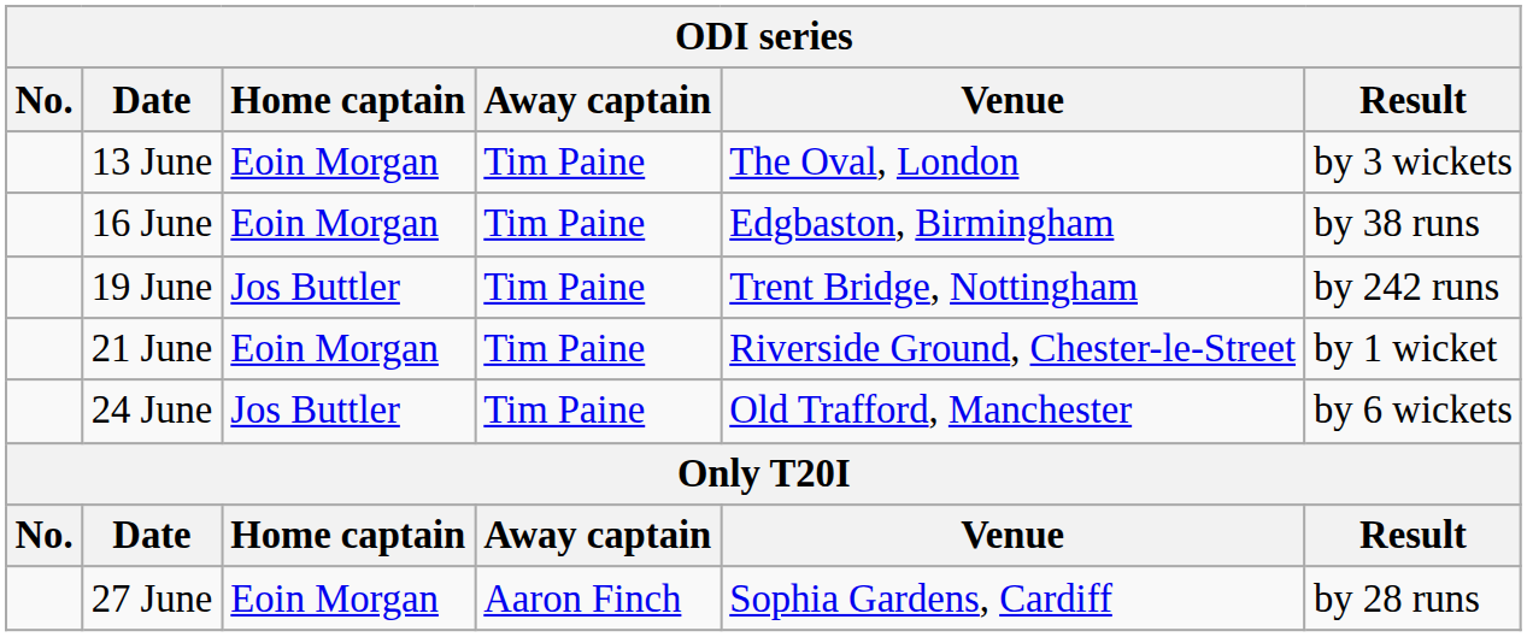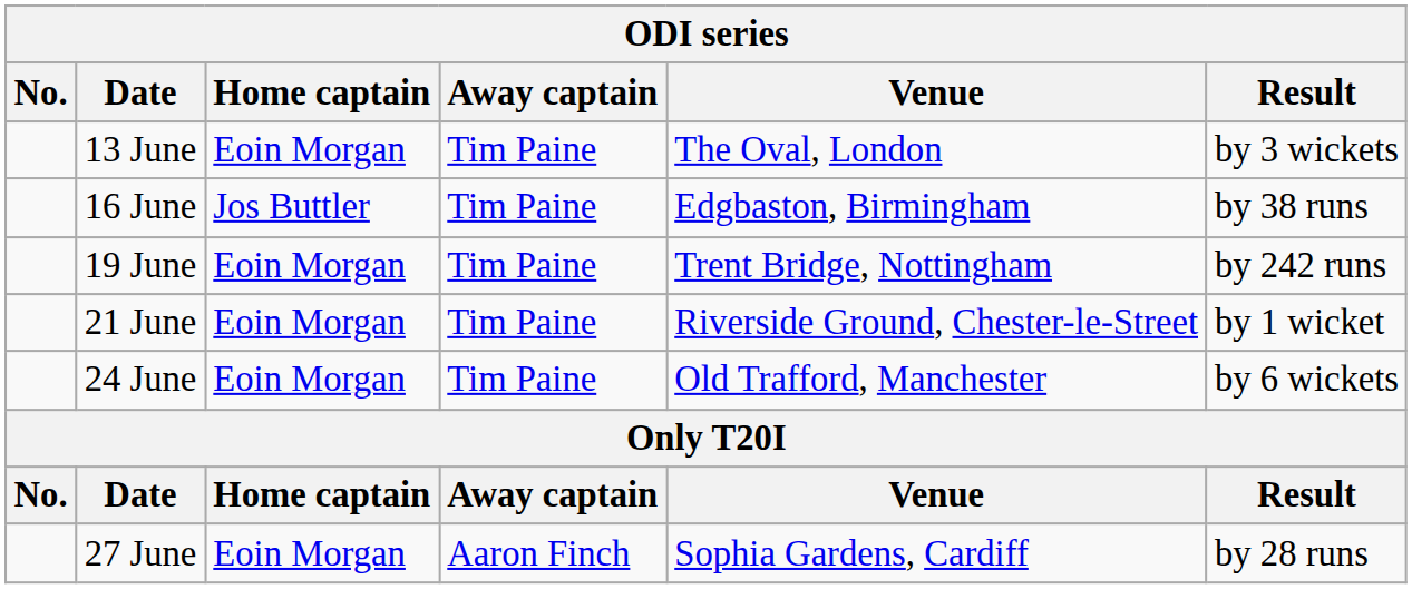16 June | Home captain: Eoin Morgan -> Jos Buttler
19 June | Home captain: Jos Buttler -> Eoin Morgan
24 June | Home captain: Jos Buttler -> Eoin Morgan
